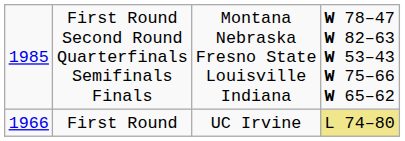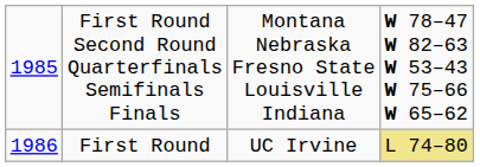First Round | column 1: 1966 -> 1986
